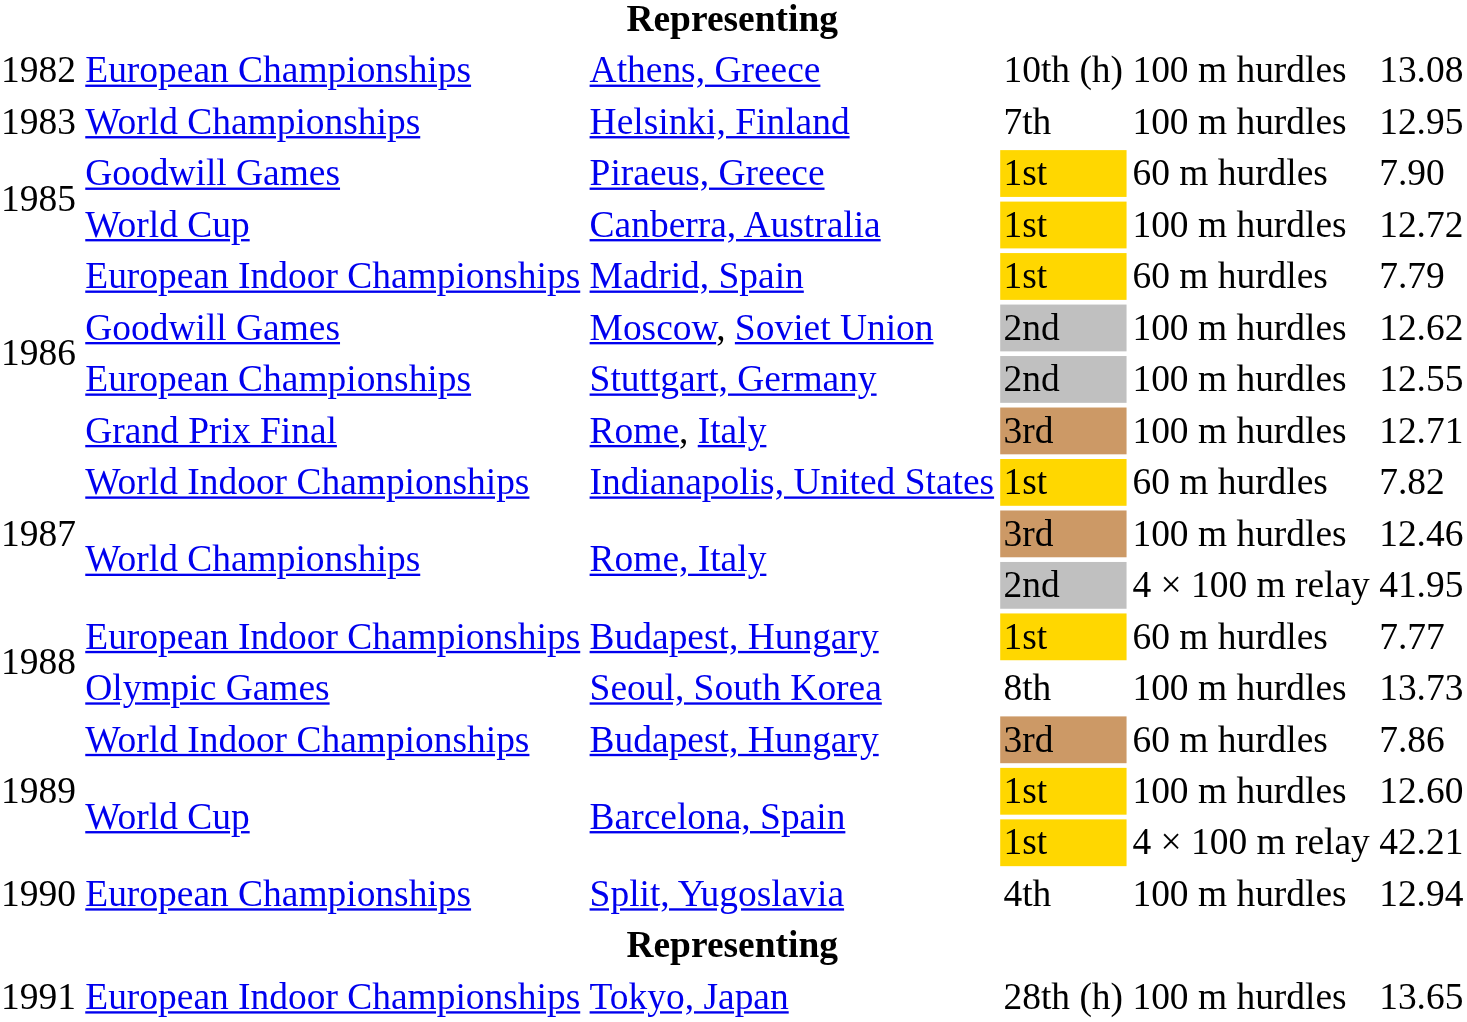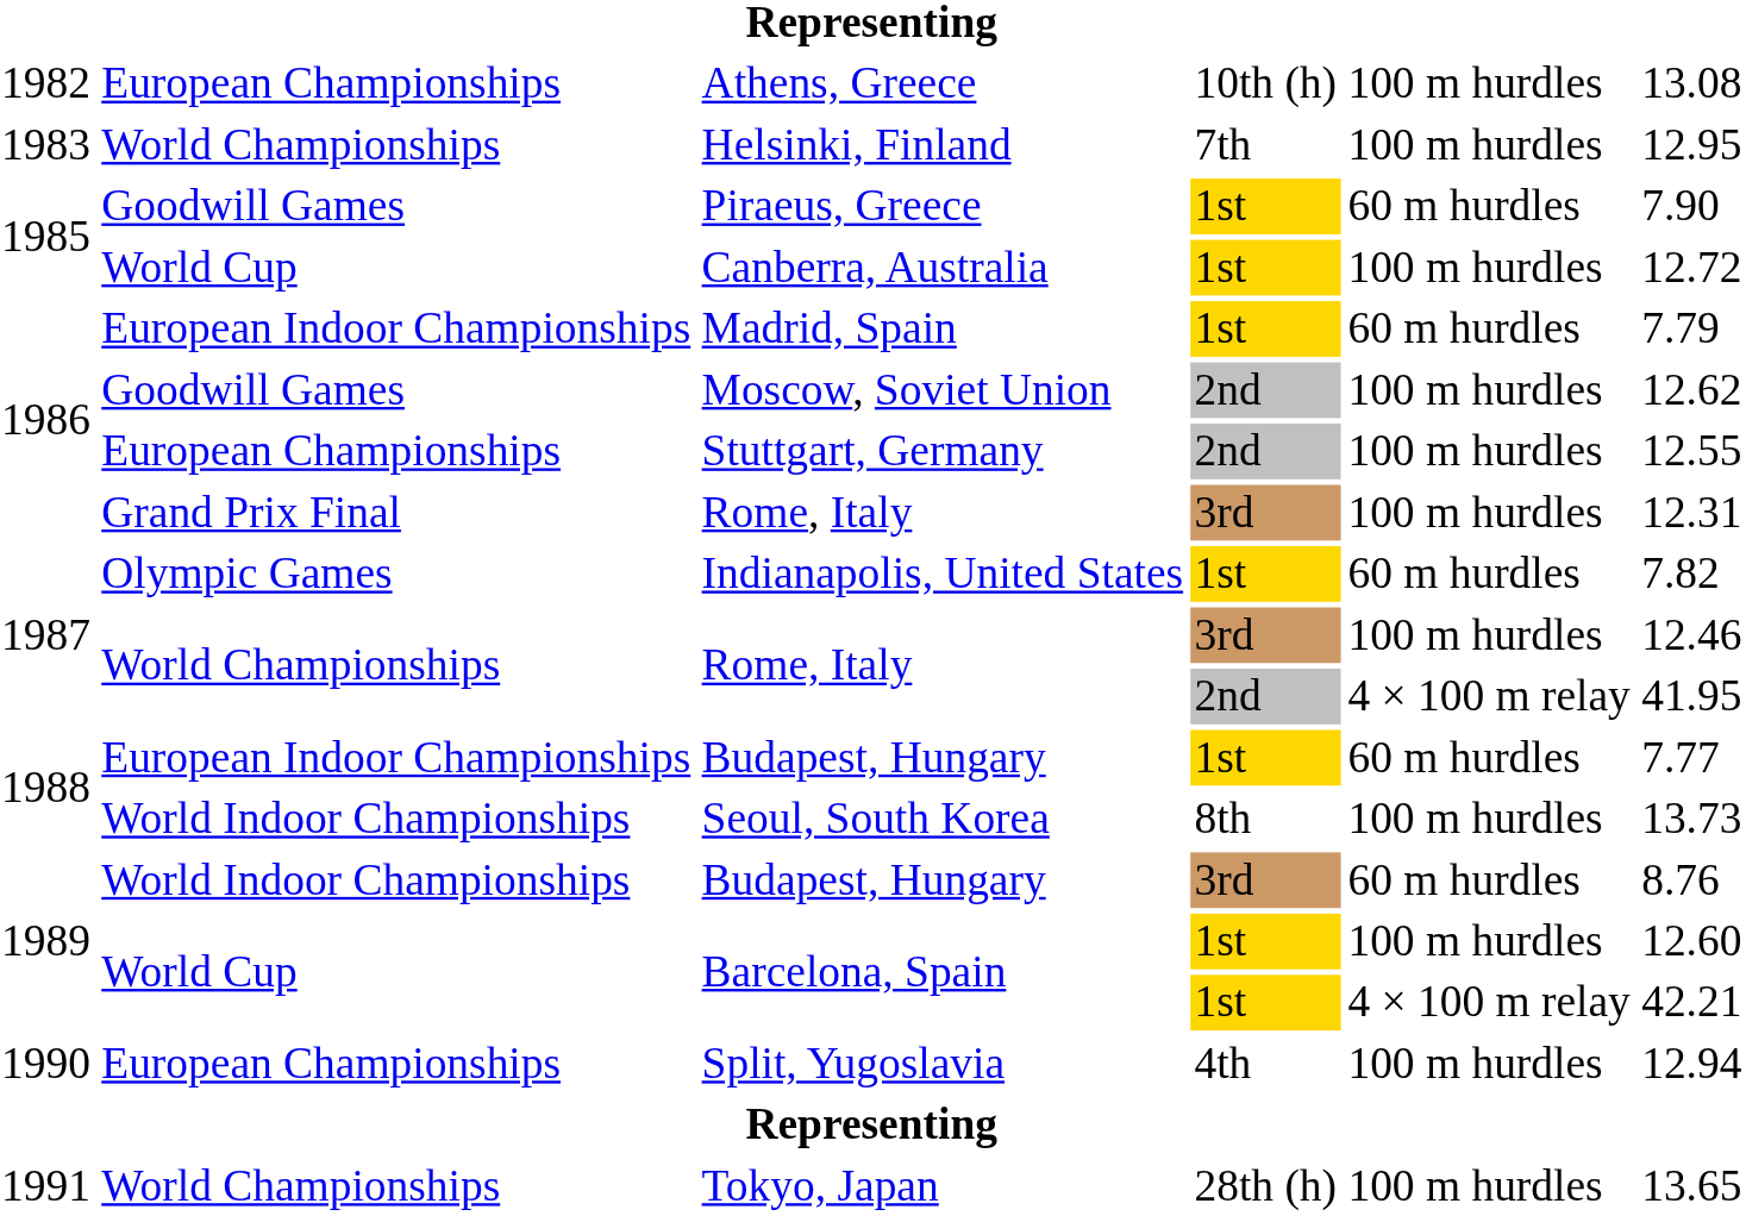1986 / Rome, Italy | column 6: 12.71 -> 12.31
Indianapolis, United States | column 2: World Indoor Championships -> Olympic Games
Seoul, South Korea | column 2: Olympic Games -> World Indoor Championships
1989 / Budapest, Hungary | column 6: 7.86 -> 8.76
Tokyo, Japan | column 2: European Indoor Championships -> World Championships
